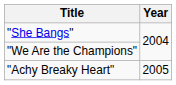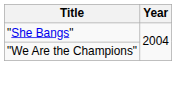- row: "Achy Breaky Heart" | 2005
